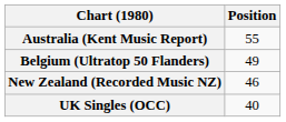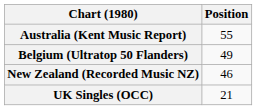UK Singles (OCC) | Position: 40 -> 21
